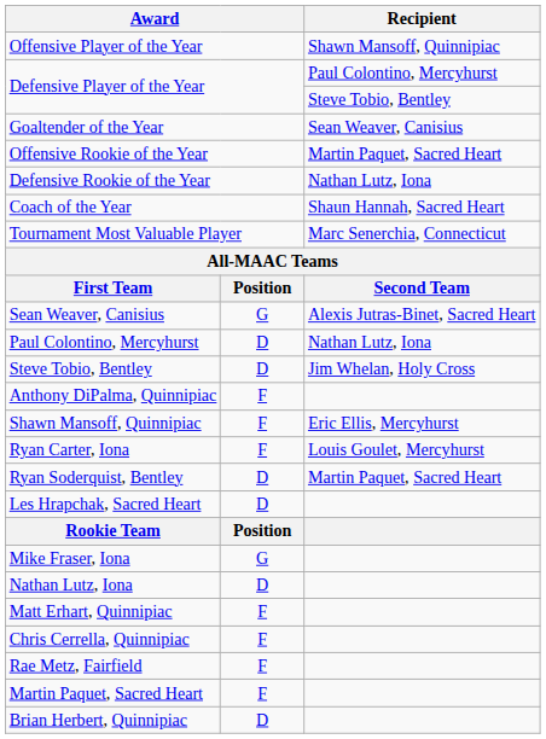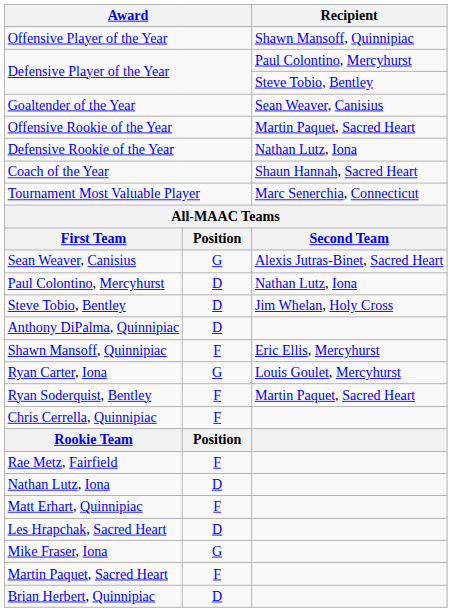Anthony DiPalma, Quinnipiac | column 2: F -> D
Ryan Carter, Iona | column 2: F -> G
Ryan Soderquist, Bentley | column 2: D -> F
rows swapped: Chris Cerrella, Quinnipiac <-> Les Hrapchak, Sacred Heart
rows swapped: Mike Fraser, Iona <-> Rae Metz, Fairfield
